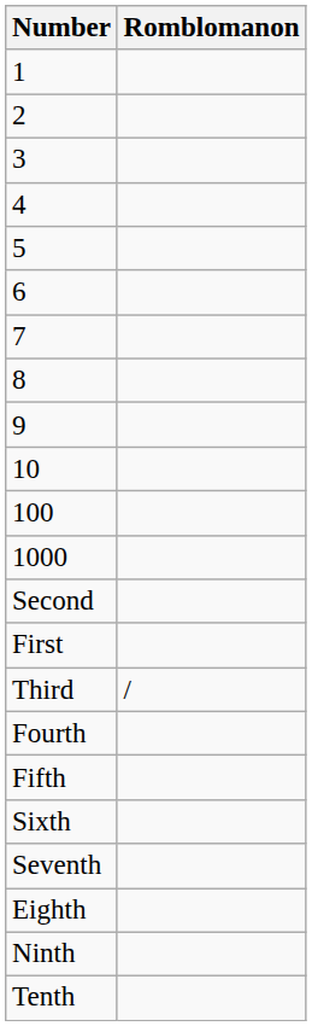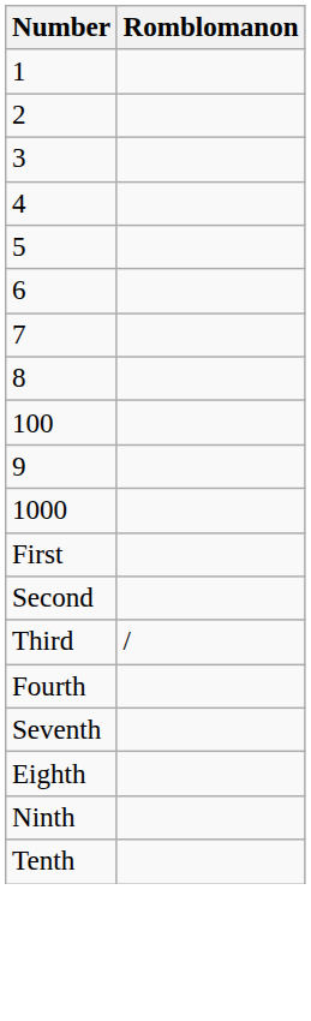rows swapped: 9 <-> 100
- row: 10
rows swapped: First <-> Second
- row: Fifth
- row: Sixth
